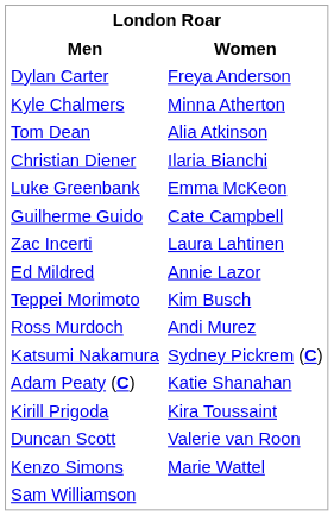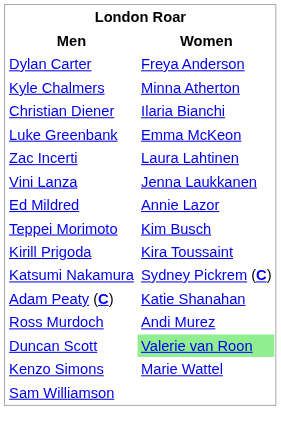- row: Tom Dean | Alia Atkinson
- row: Guilherme Guido | Cate Campbell
+ row: Vini Lanza | Jenna Laukkanen
rows swapped: Ross Murdoch <-> Kirill Prigoda
Duncan Scott | Women: no background -> lightgreen background
